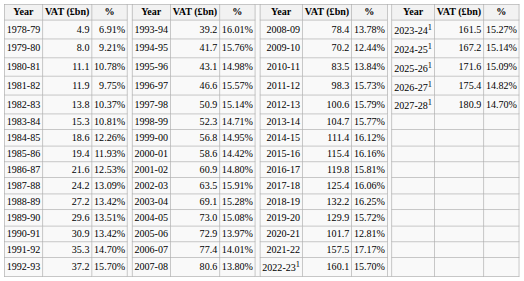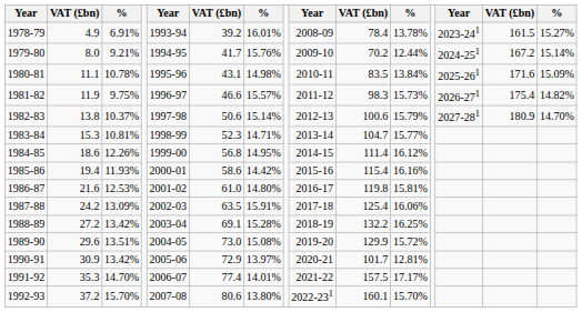1982-83 | column 6: 50.9 -> 50.6
1986-87 | column 6: 60.9 -> 61.0
